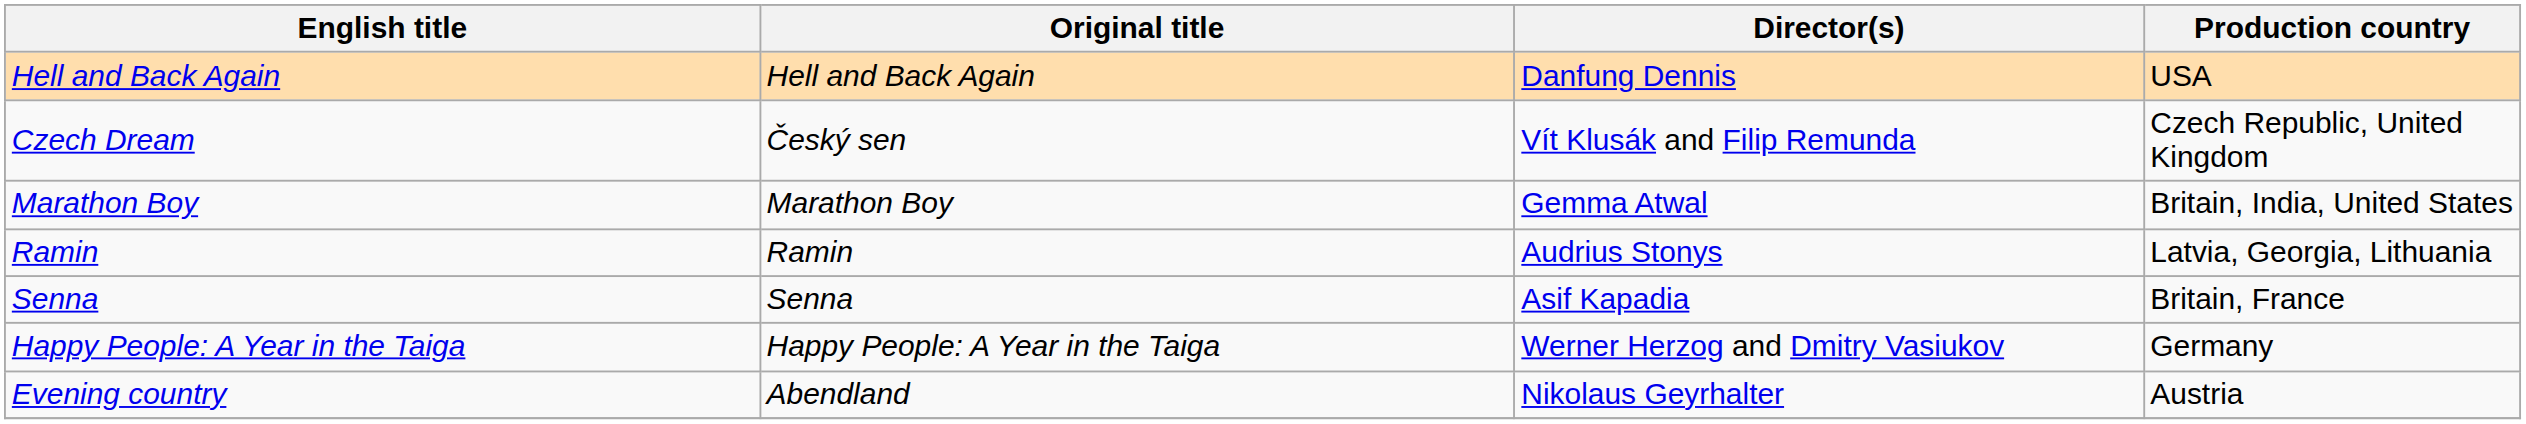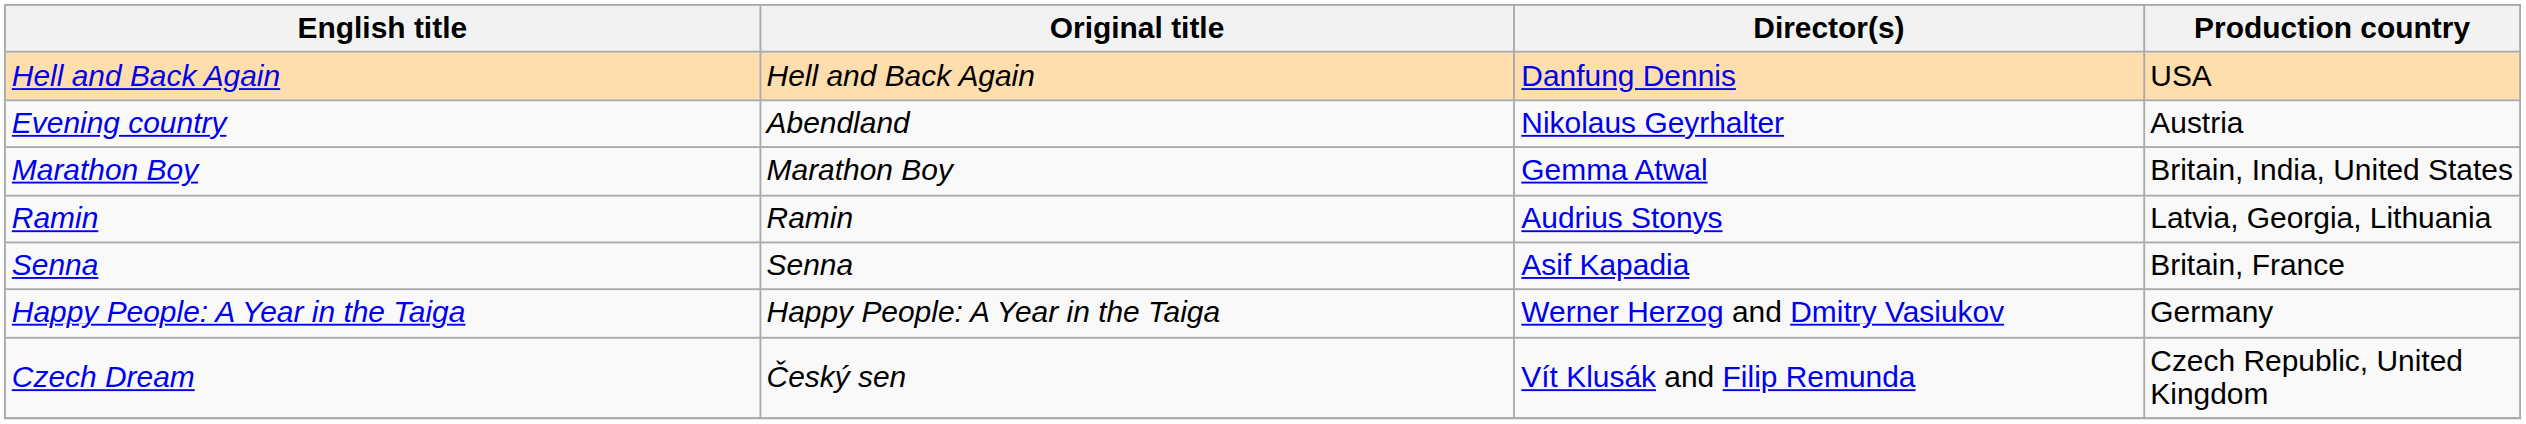rows swapped: Evening country <-> Czech Dream
